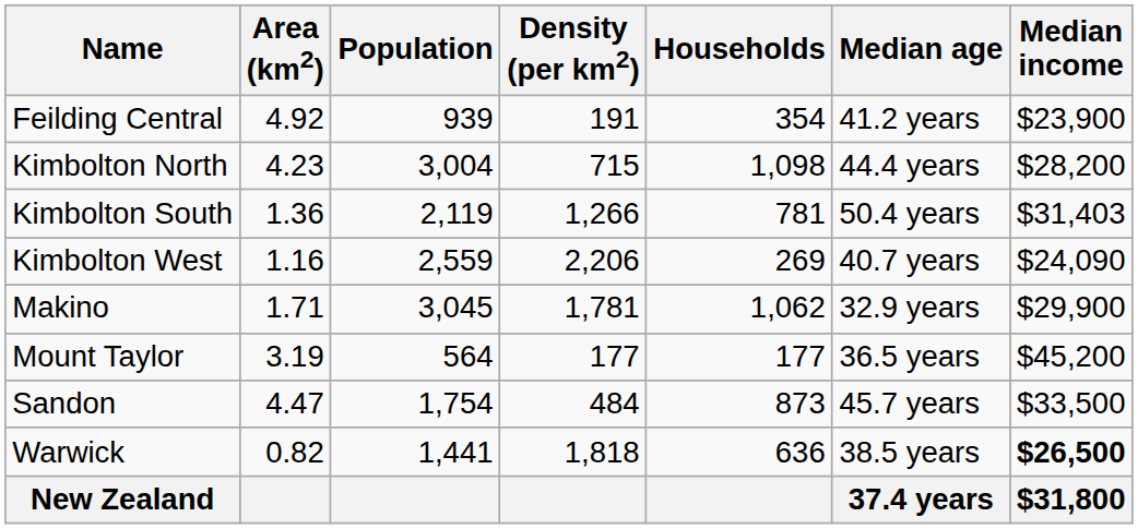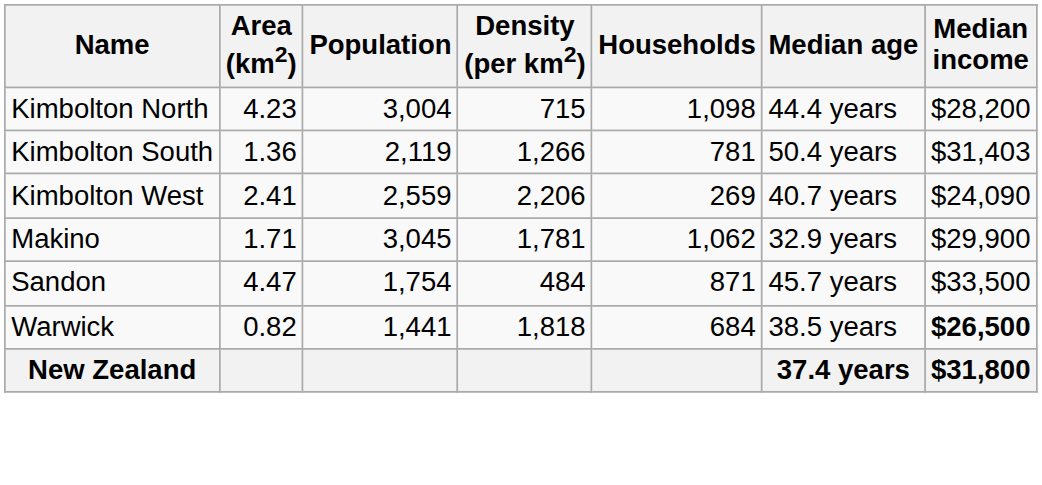- row: Feilding Central | 4.92 | 939 | 191 | 354 | 41.2 years | $23,900
Kimbolton West | Area (km2): 1.16 -> 2.41
- row: Mount Taylor | 3.19 | 564 | 177 | 177 | 36.5 years | $45,200
Sandon | Households: 873 -> 871
Warwick | Households: 636 -> 684
